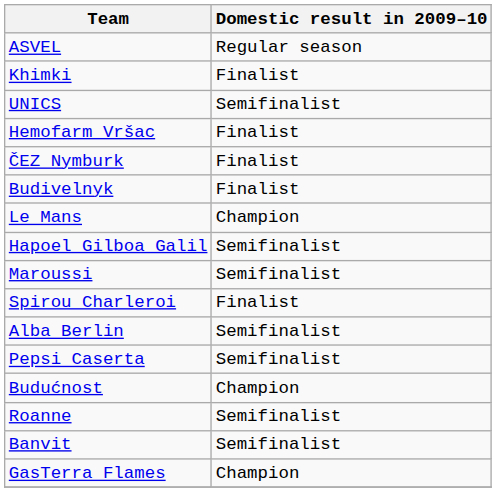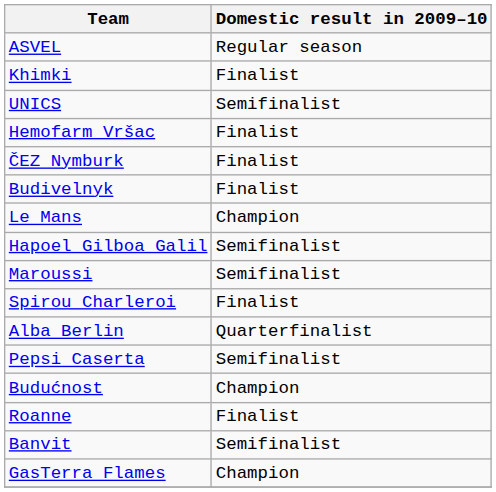Alba Berlin | Domestic result in 2009–10: Semifinalist -> Quarterfinalist
Roanne | Domestic result in 2009–10: Semifinalist -> Finalist
